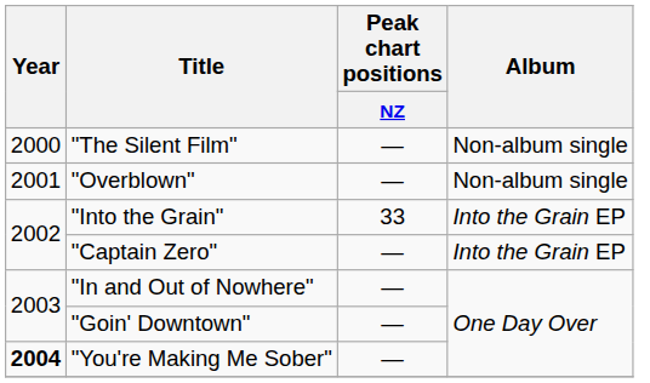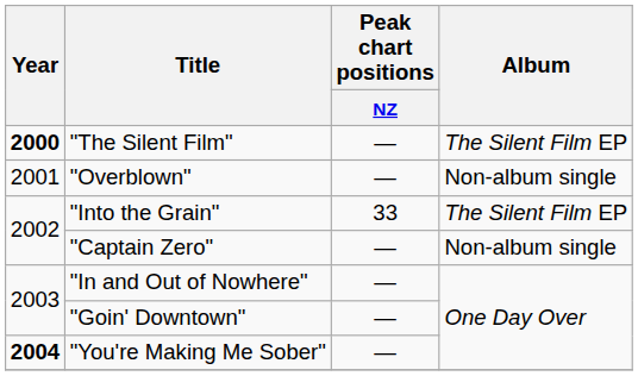"The Silent Film" | Year: normal -> bold
"The Silent Film" | Album: Non-album single -> The Silent Film EP
"Into the Grain" | Album: Into the Grain EP -> The Silent Film EP
"Captain Zero" | Album: Into the Grain EP -> Non-album single
